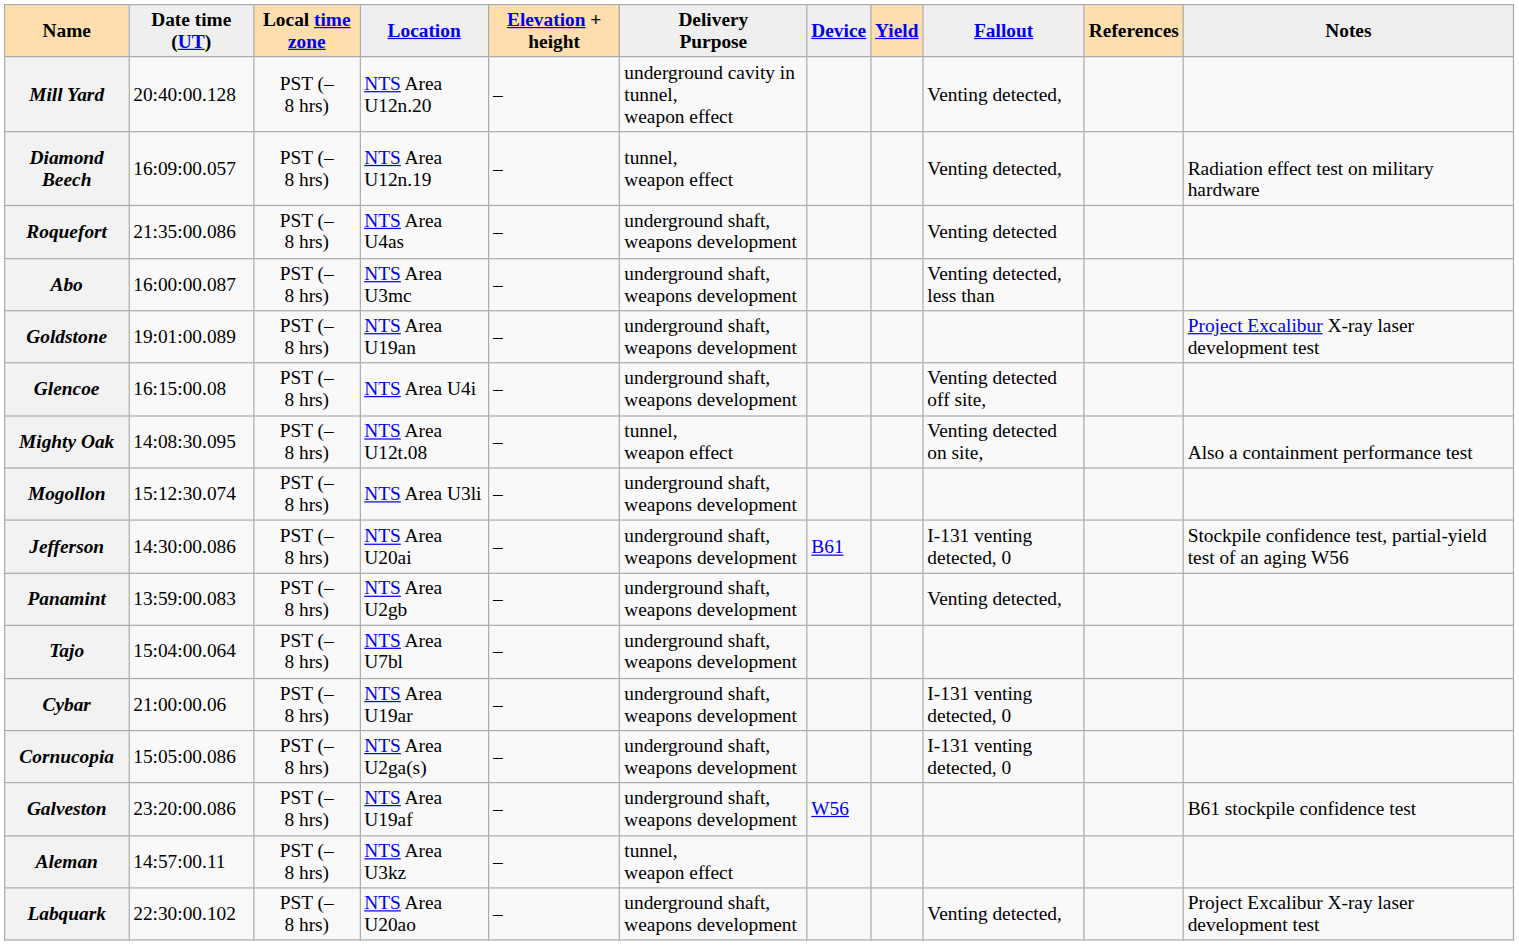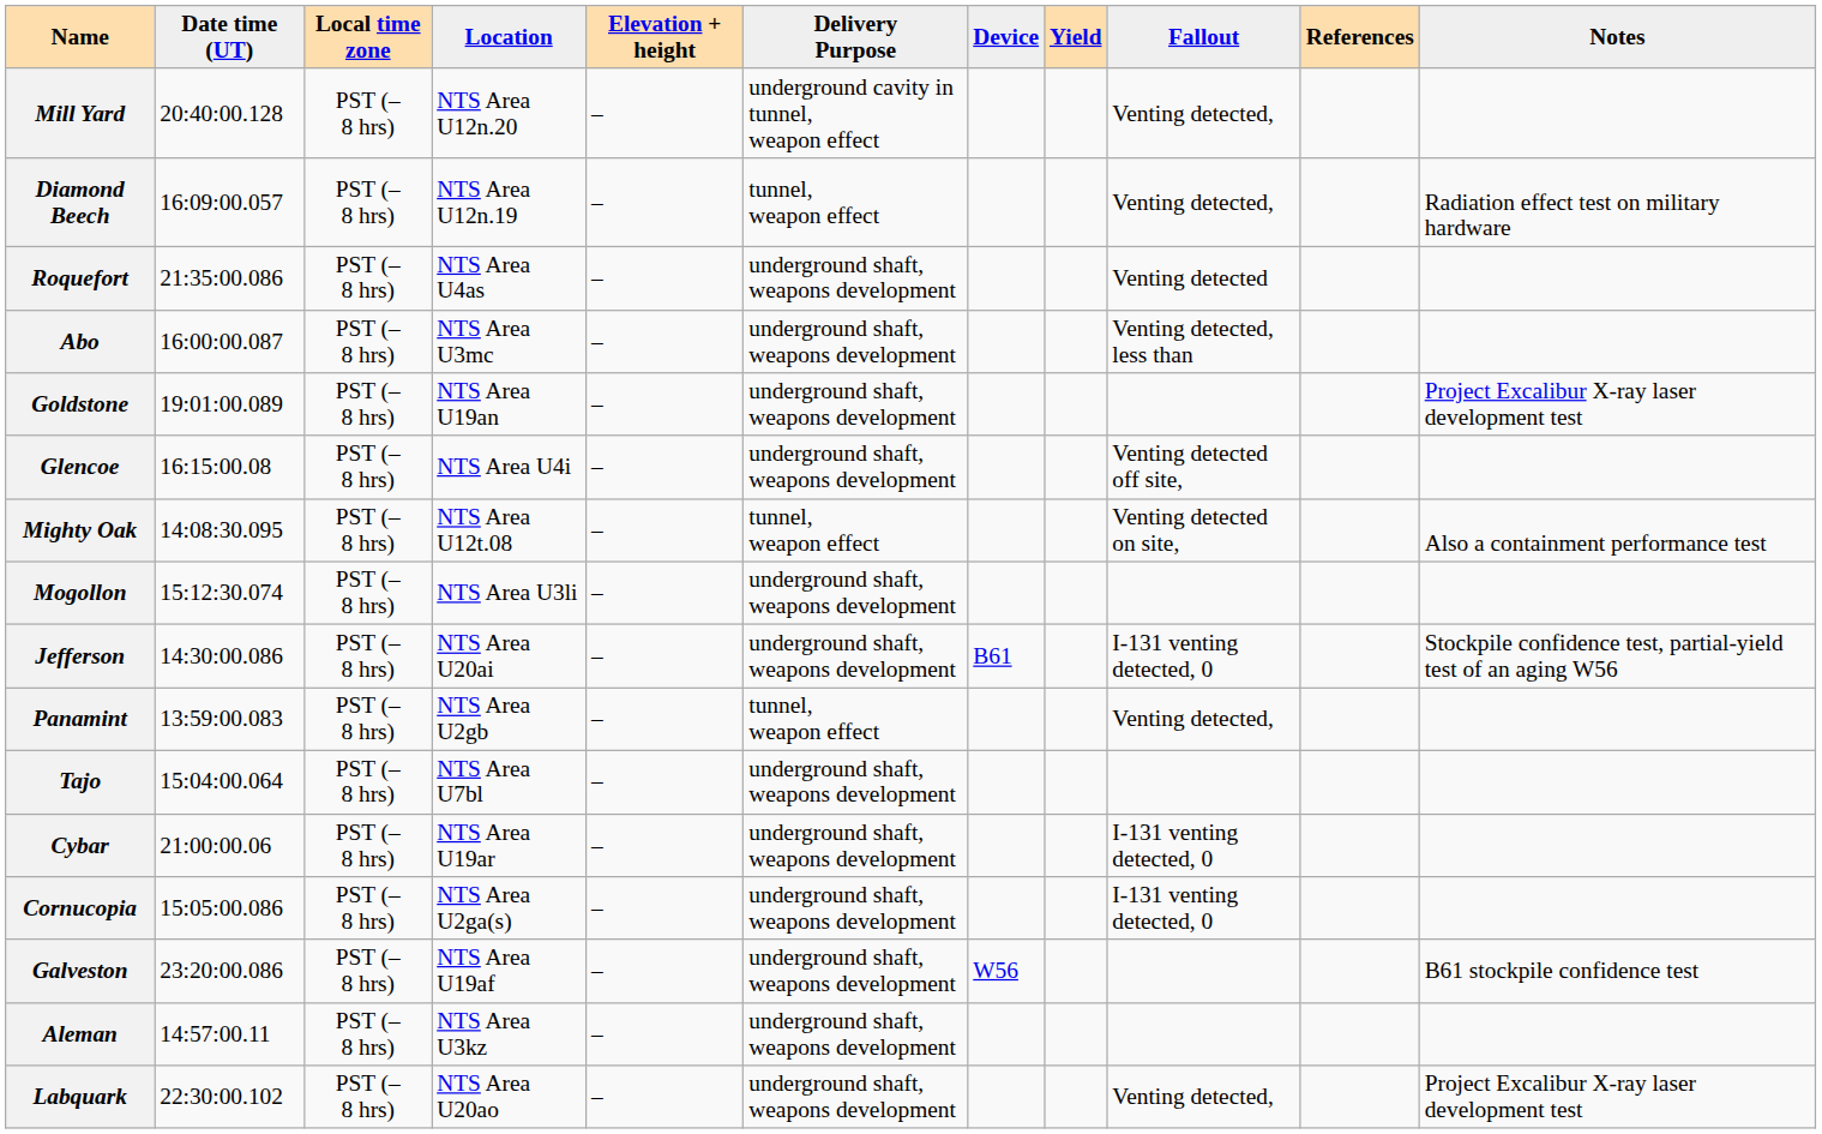Panamint | Delivery Purpose: underground shaft, weapons development -> tunnel, weapon effect
Aleman | Delivery Purpose: tunnel, weapon effect -> underground shaft, weapons development
